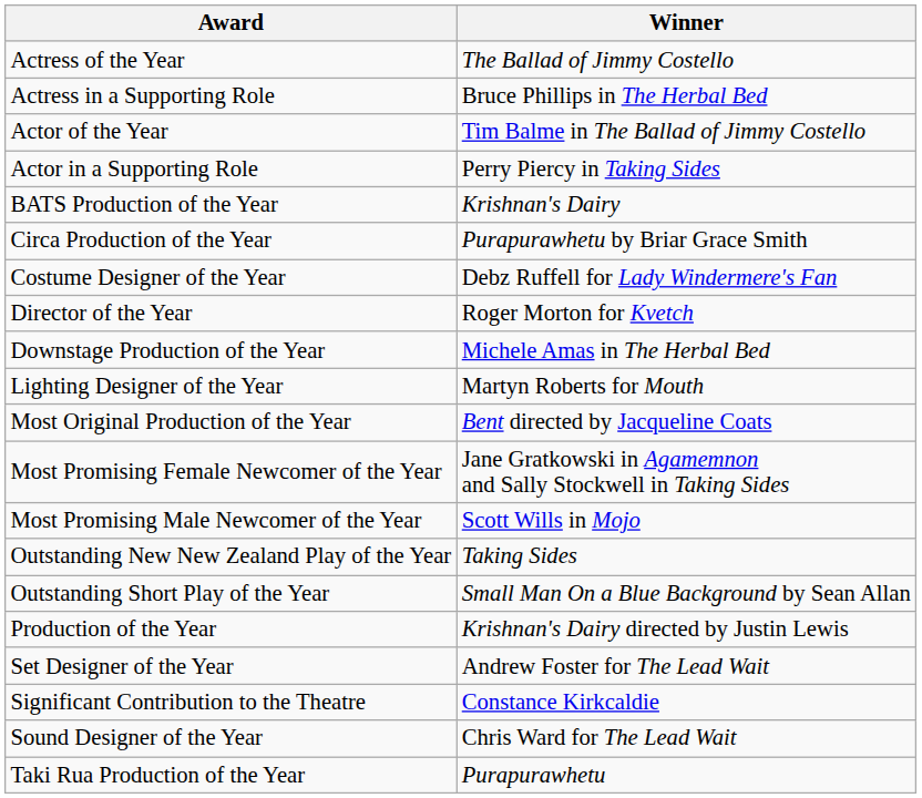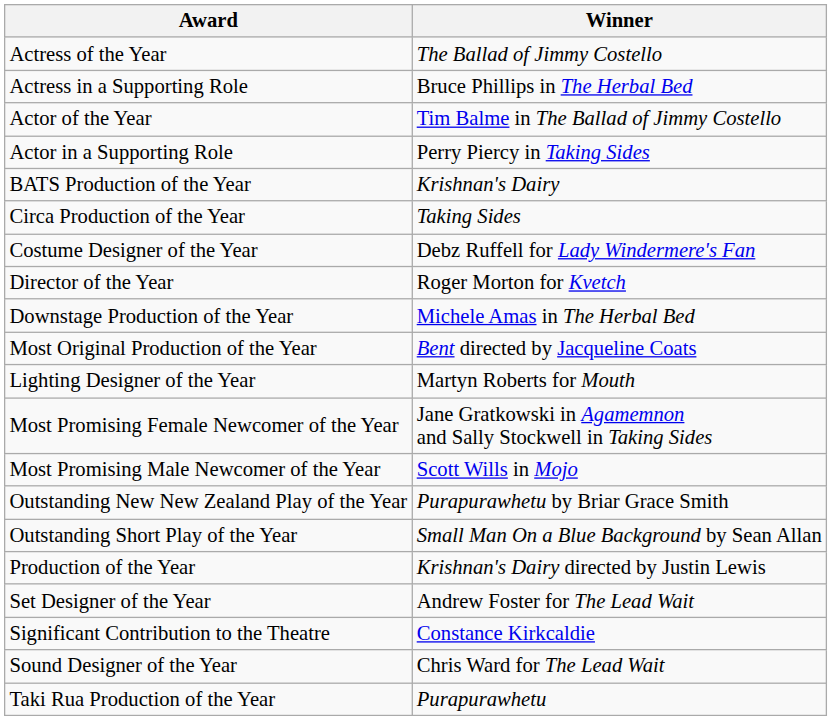Circa Production of the Year | Winner: Purapurawhetu by Briar Grace Smith -> Taking Sides
rows swapped: Lighting Designer of the Year <-> Most Original Production of the Year
Outstanding New New Zealand Play of the Year | Winner: Taking Sides -> Purapurawhetu by Briar Grace Smith
